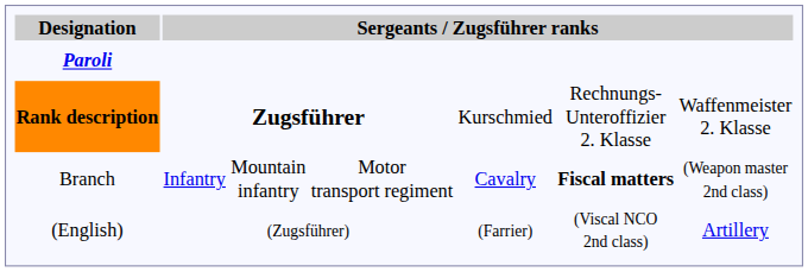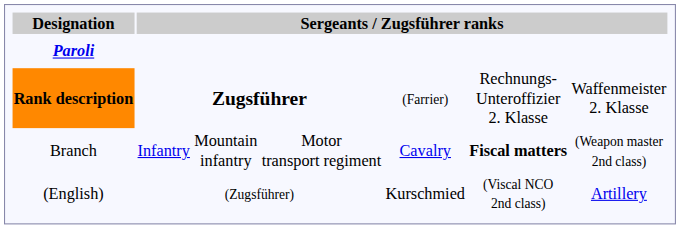Rank description | column 5: Kurschmied -> (Farrier)
(English) | column 5: (Farrier) -> Kurschmied
